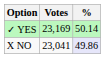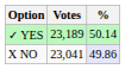✓ YES | Votes: 23,169 -> 23,189
